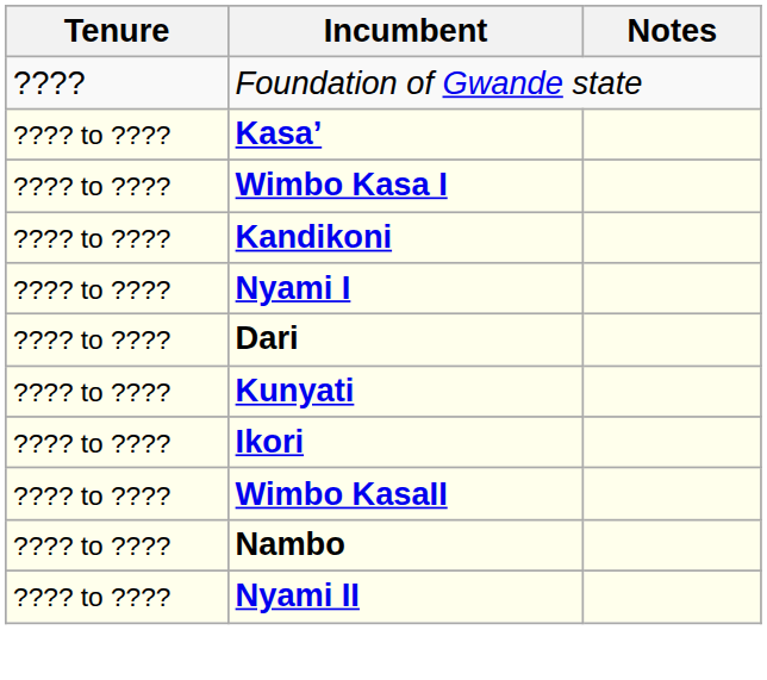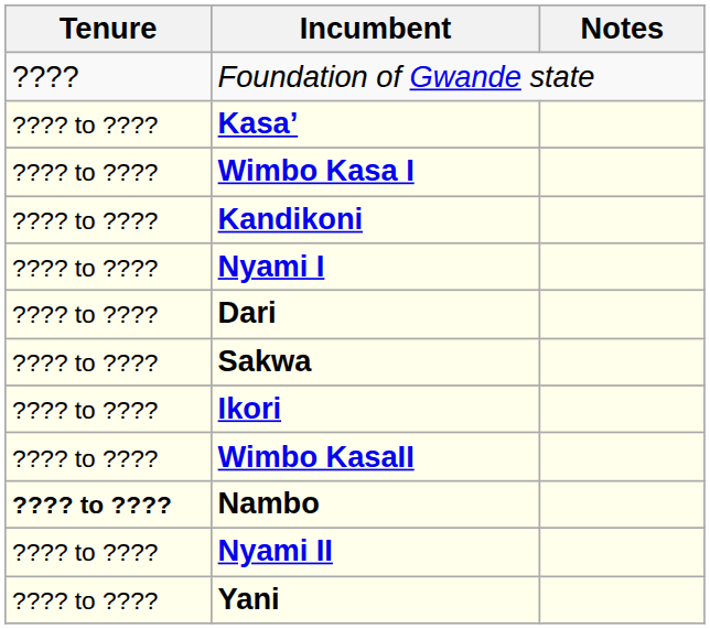- row: ???? to ???? | Kunyati
+ row: ???? to ???? | Sakwa
Nambo | Tenure: normal -> bold
+ row: ???? to ???? | Yani
